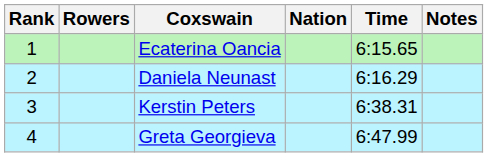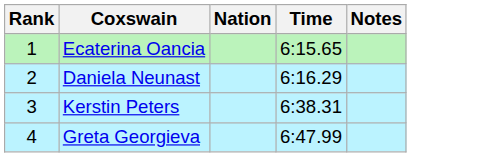- column: Rowers
